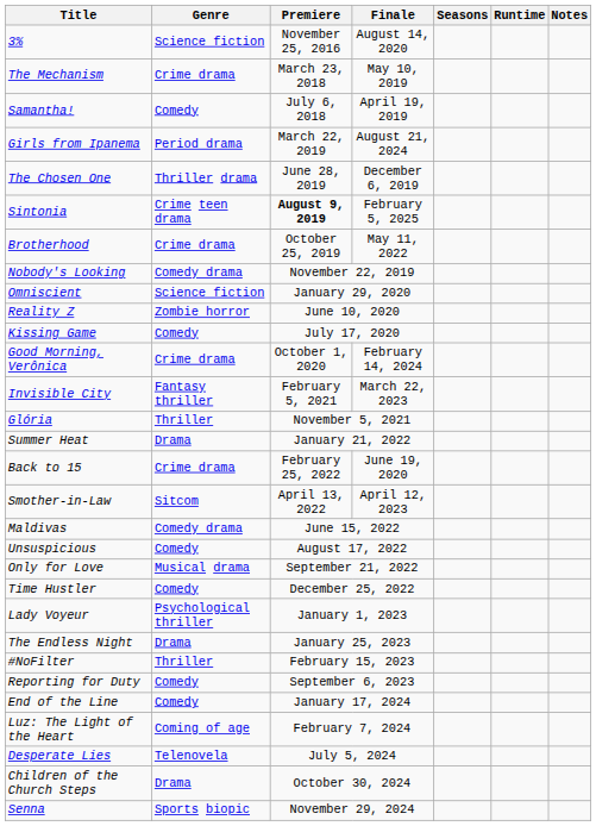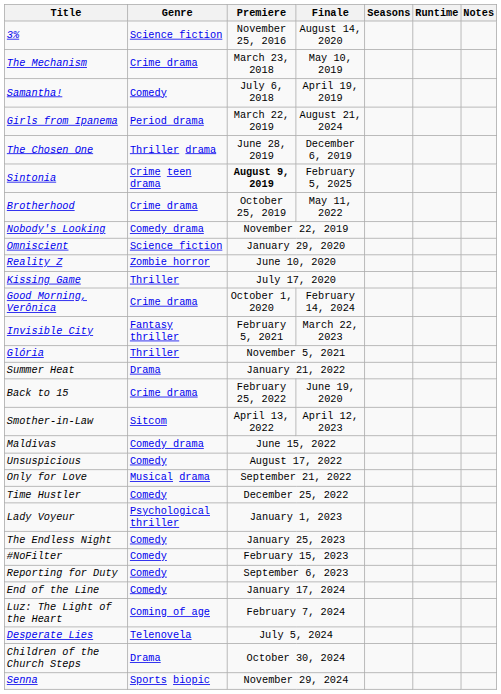Kissing Game | Genre: Comedy -> Thriller
The Endless Night | Genre: Drama -> Comedy
#NoFilter | Genre: Thriller -> Comedy
